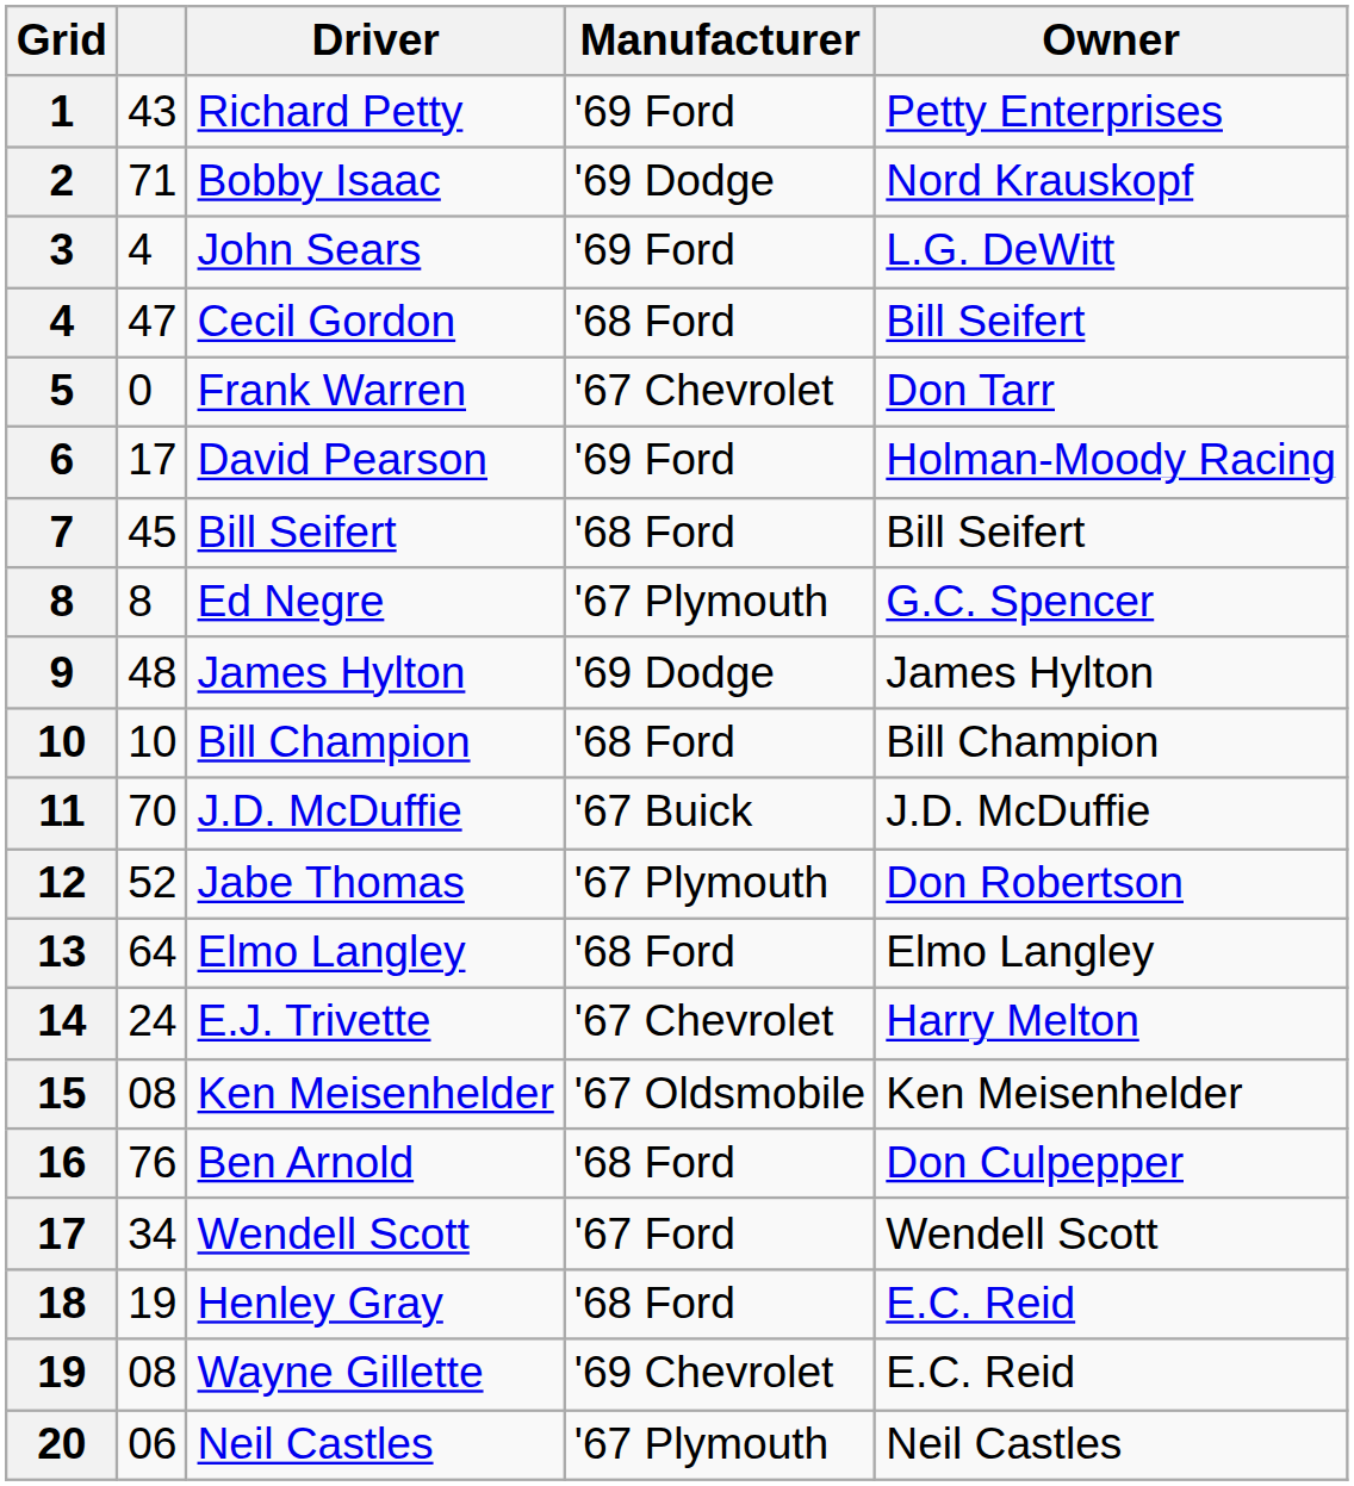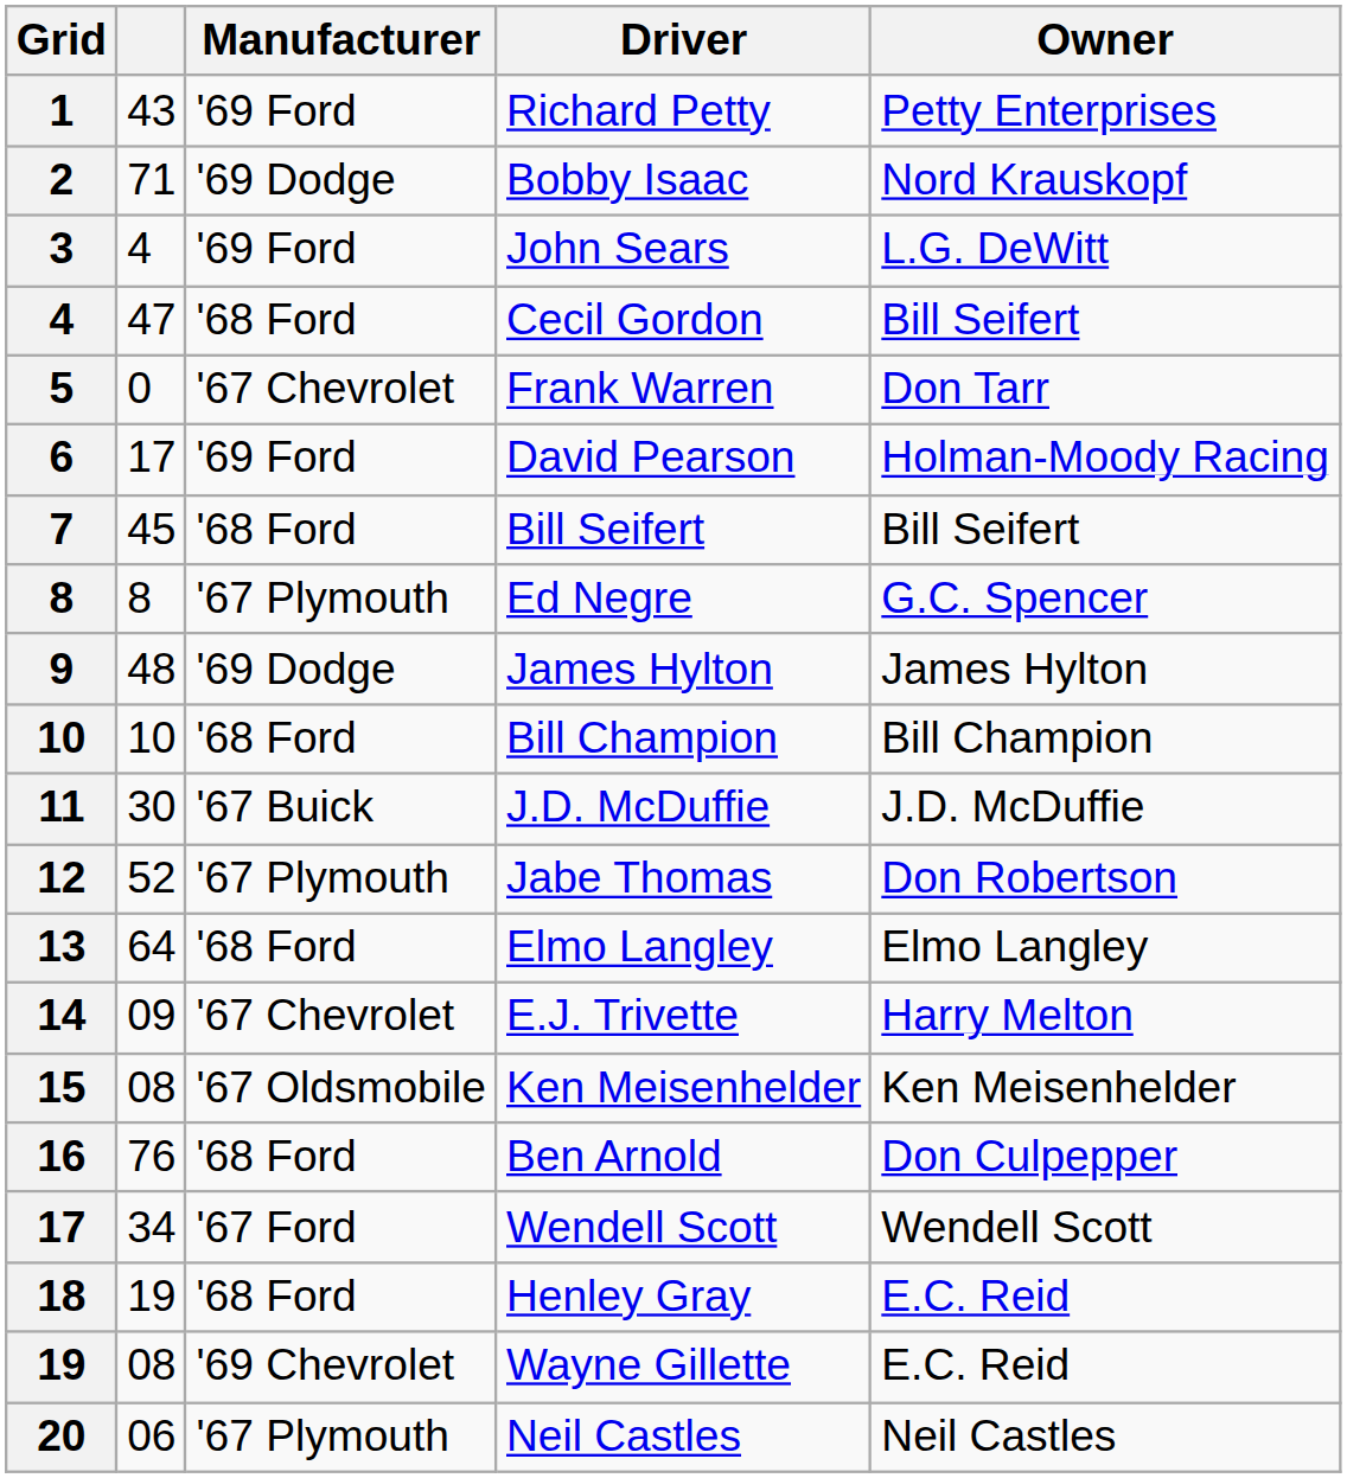columns swapped: Driver <-> Manufacturer
11 | column 2: 70 -> 30
14 | column 2: 24 -> 09
